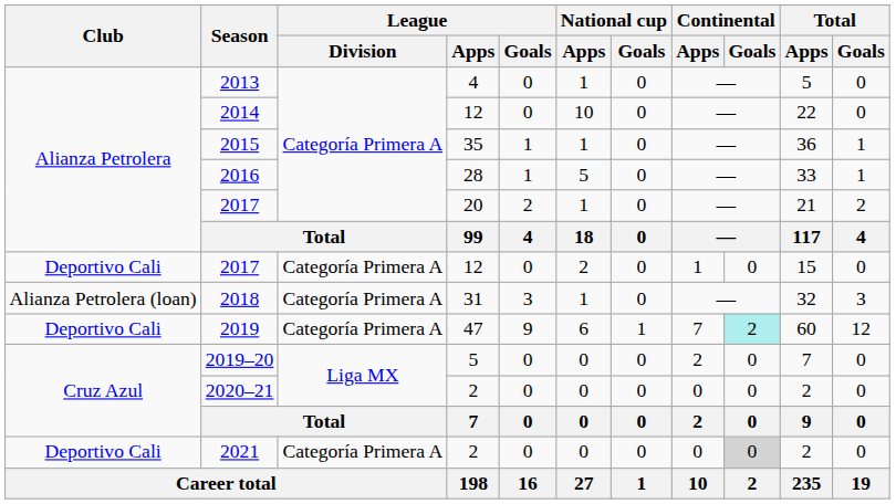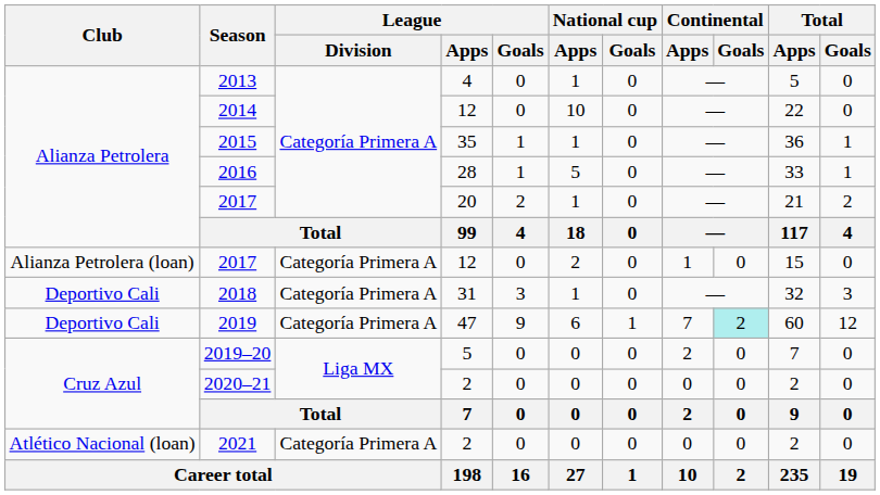2017 / 12 | Club: Deportivo Cali -> Alianza Petrolera (loan)
2018 | Club: Alianza Petrolera (loan) -> Deportivo Cali
2021 | Club: Deportivo Cali -> Atlético Nacional (loan)
2021 | Continental / Goals: lightgrey background -> no background
